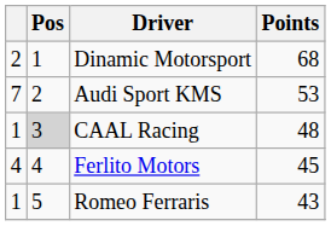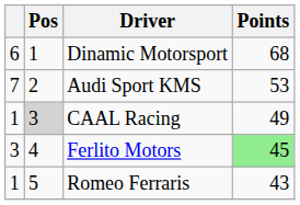Dinamic Motorsport | column 1: 2 -> 6
CAAL Racing | Points: 48 -> 49
Ferlito Motors | column 1: 4 -> 3
Ferlito Motors | Points: no background -> lightgreen background
